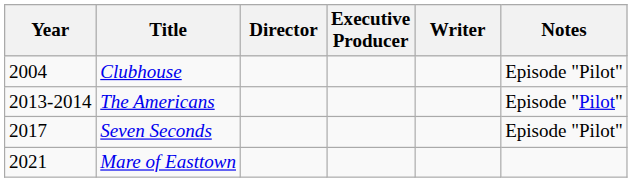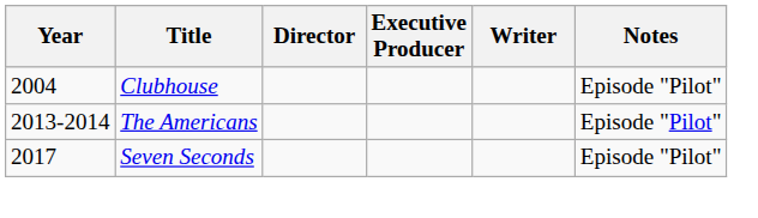- row: 2021 | Mare of Easttown
